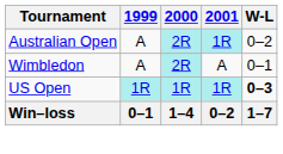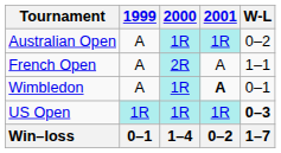Australian Open | 2000: 2R -> 1R
+ row: French Open | A | 2R | A | 1–1
Wimbledon | 2000: 2R -> 1R
Wimbledon | 2001: normal -> bold
